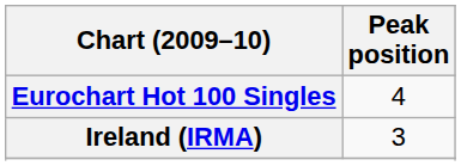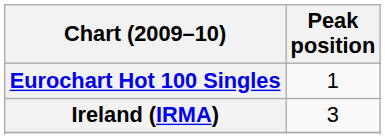Eurochart Hot 100 Singles | Peak position: 4 -> 1
